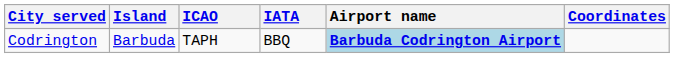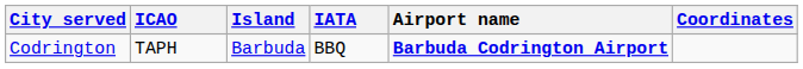columns swapped: Island <-> ICAO
Codrington | Airport name: lightblue background -> no background
